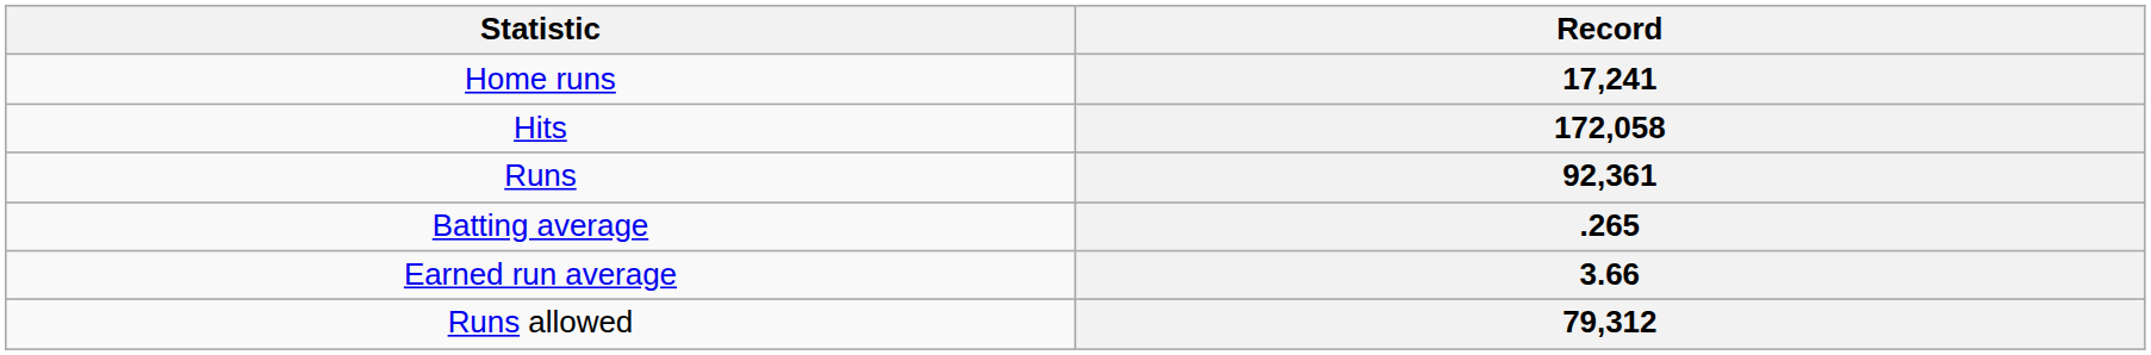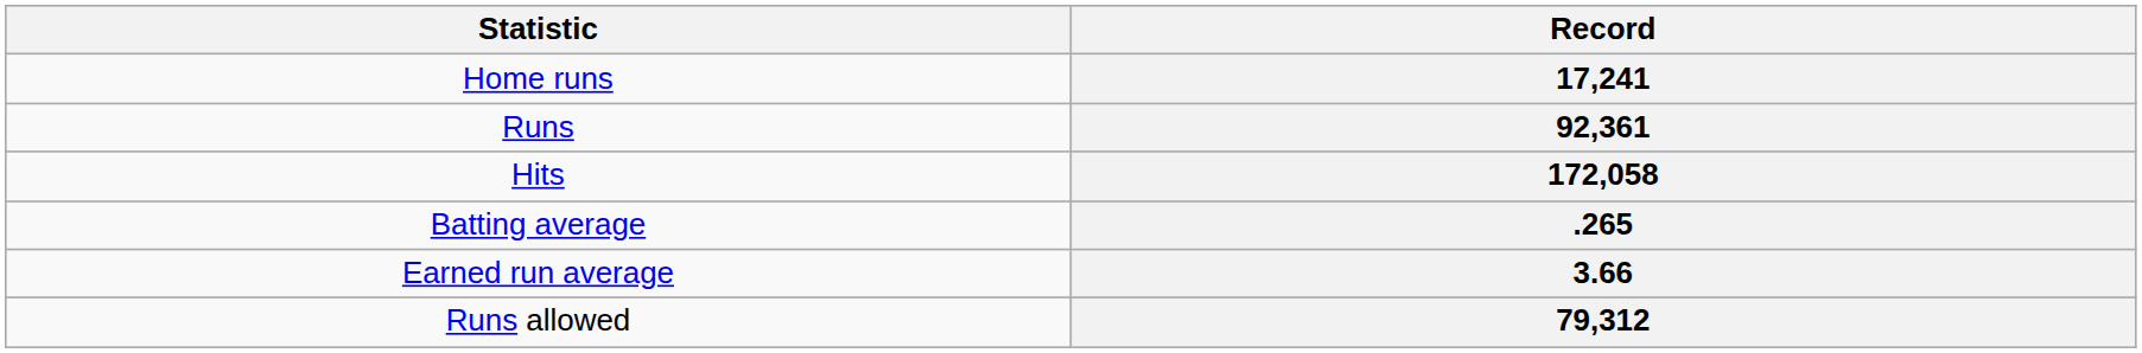rows swapped: 92,361 <-> 172,058
